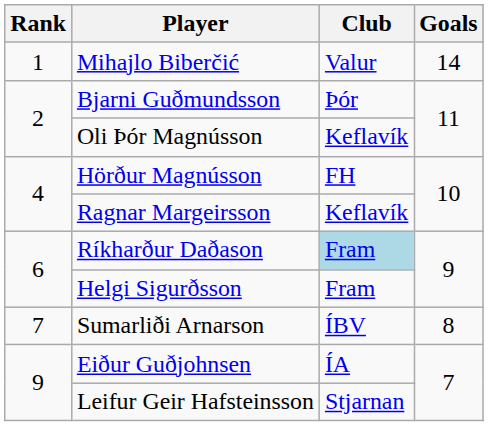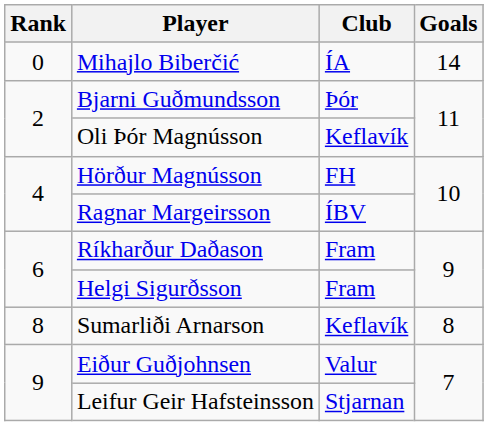Mihajlo Biberčić | Rank: 1 -> 0
Mihajlo Biberčić | Club: Valur -> ÍA
Ragnar Margeirsson | Club: Keflavík -> ÍBV
Ríkharður Daðason | Club: lightblue background -> no background
Sumarliði Arnarson | Rank: 7 -> 8
Sumarliði Arnarson | Club: ÍBV -> Keflavík
Eiður Guðjohnsen | Club: ÍA -> Valur
